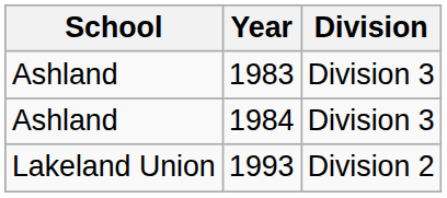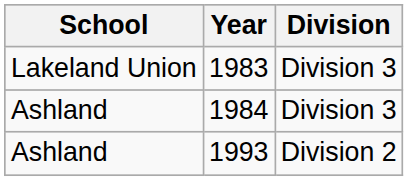1983 | School: Ashland -> Lakeland Union
1993 | School: Lakeland Union -> Ashland
